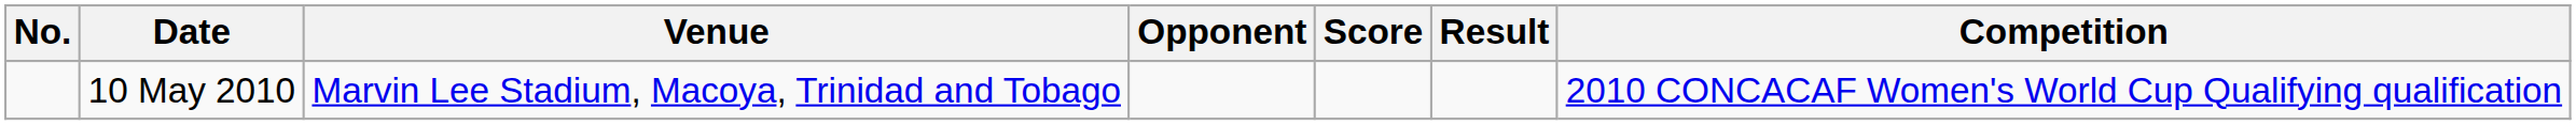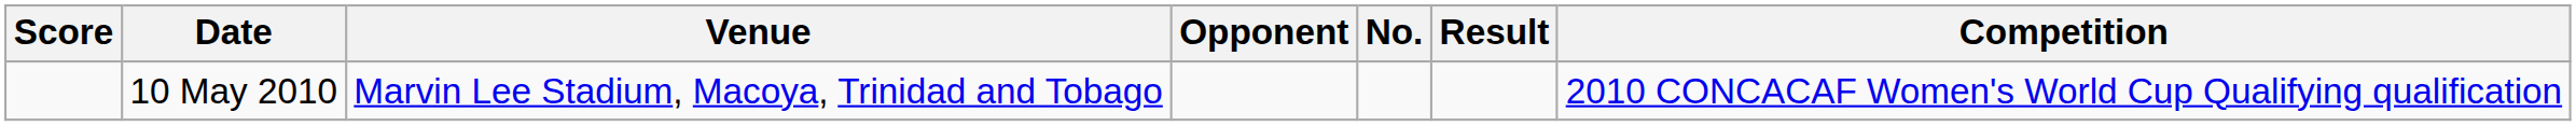columns swapped: No. <-> Score
